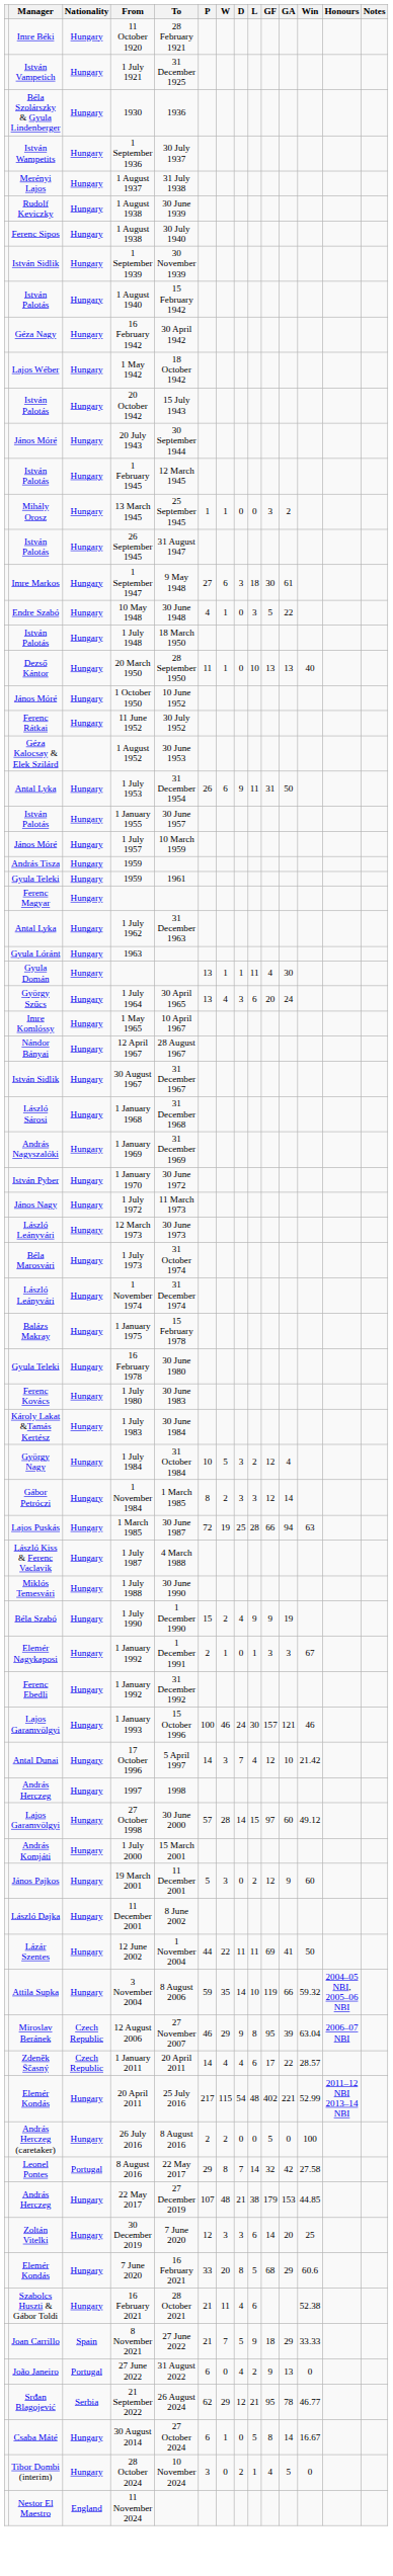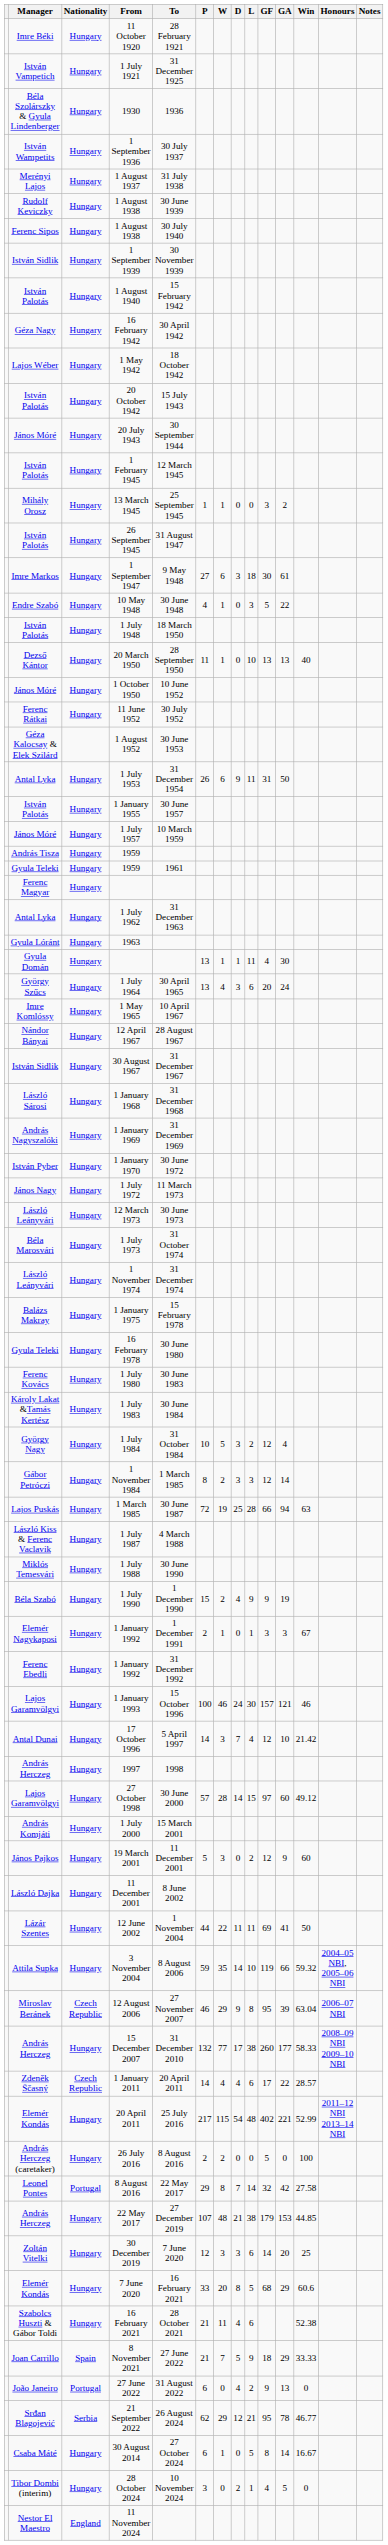+ row: András Herczeg | Hungary | 15 December 2007 | 31 December 2010 | 132 | 77 | 17 | 38 | 260 | 177 | 58.33 | 2008–09 NBI 2009–10 NBI
